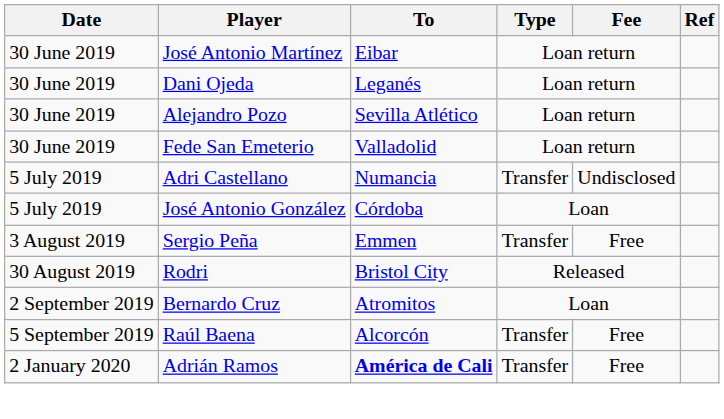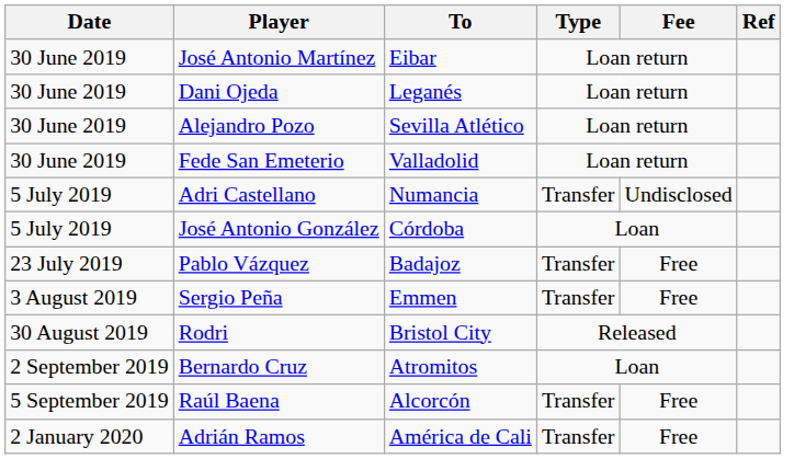+ row: 23 July 2019 | Pablo Vázquez | Badajoz | Transfer | Free
Adrián Ramos | To: bold -> normal
